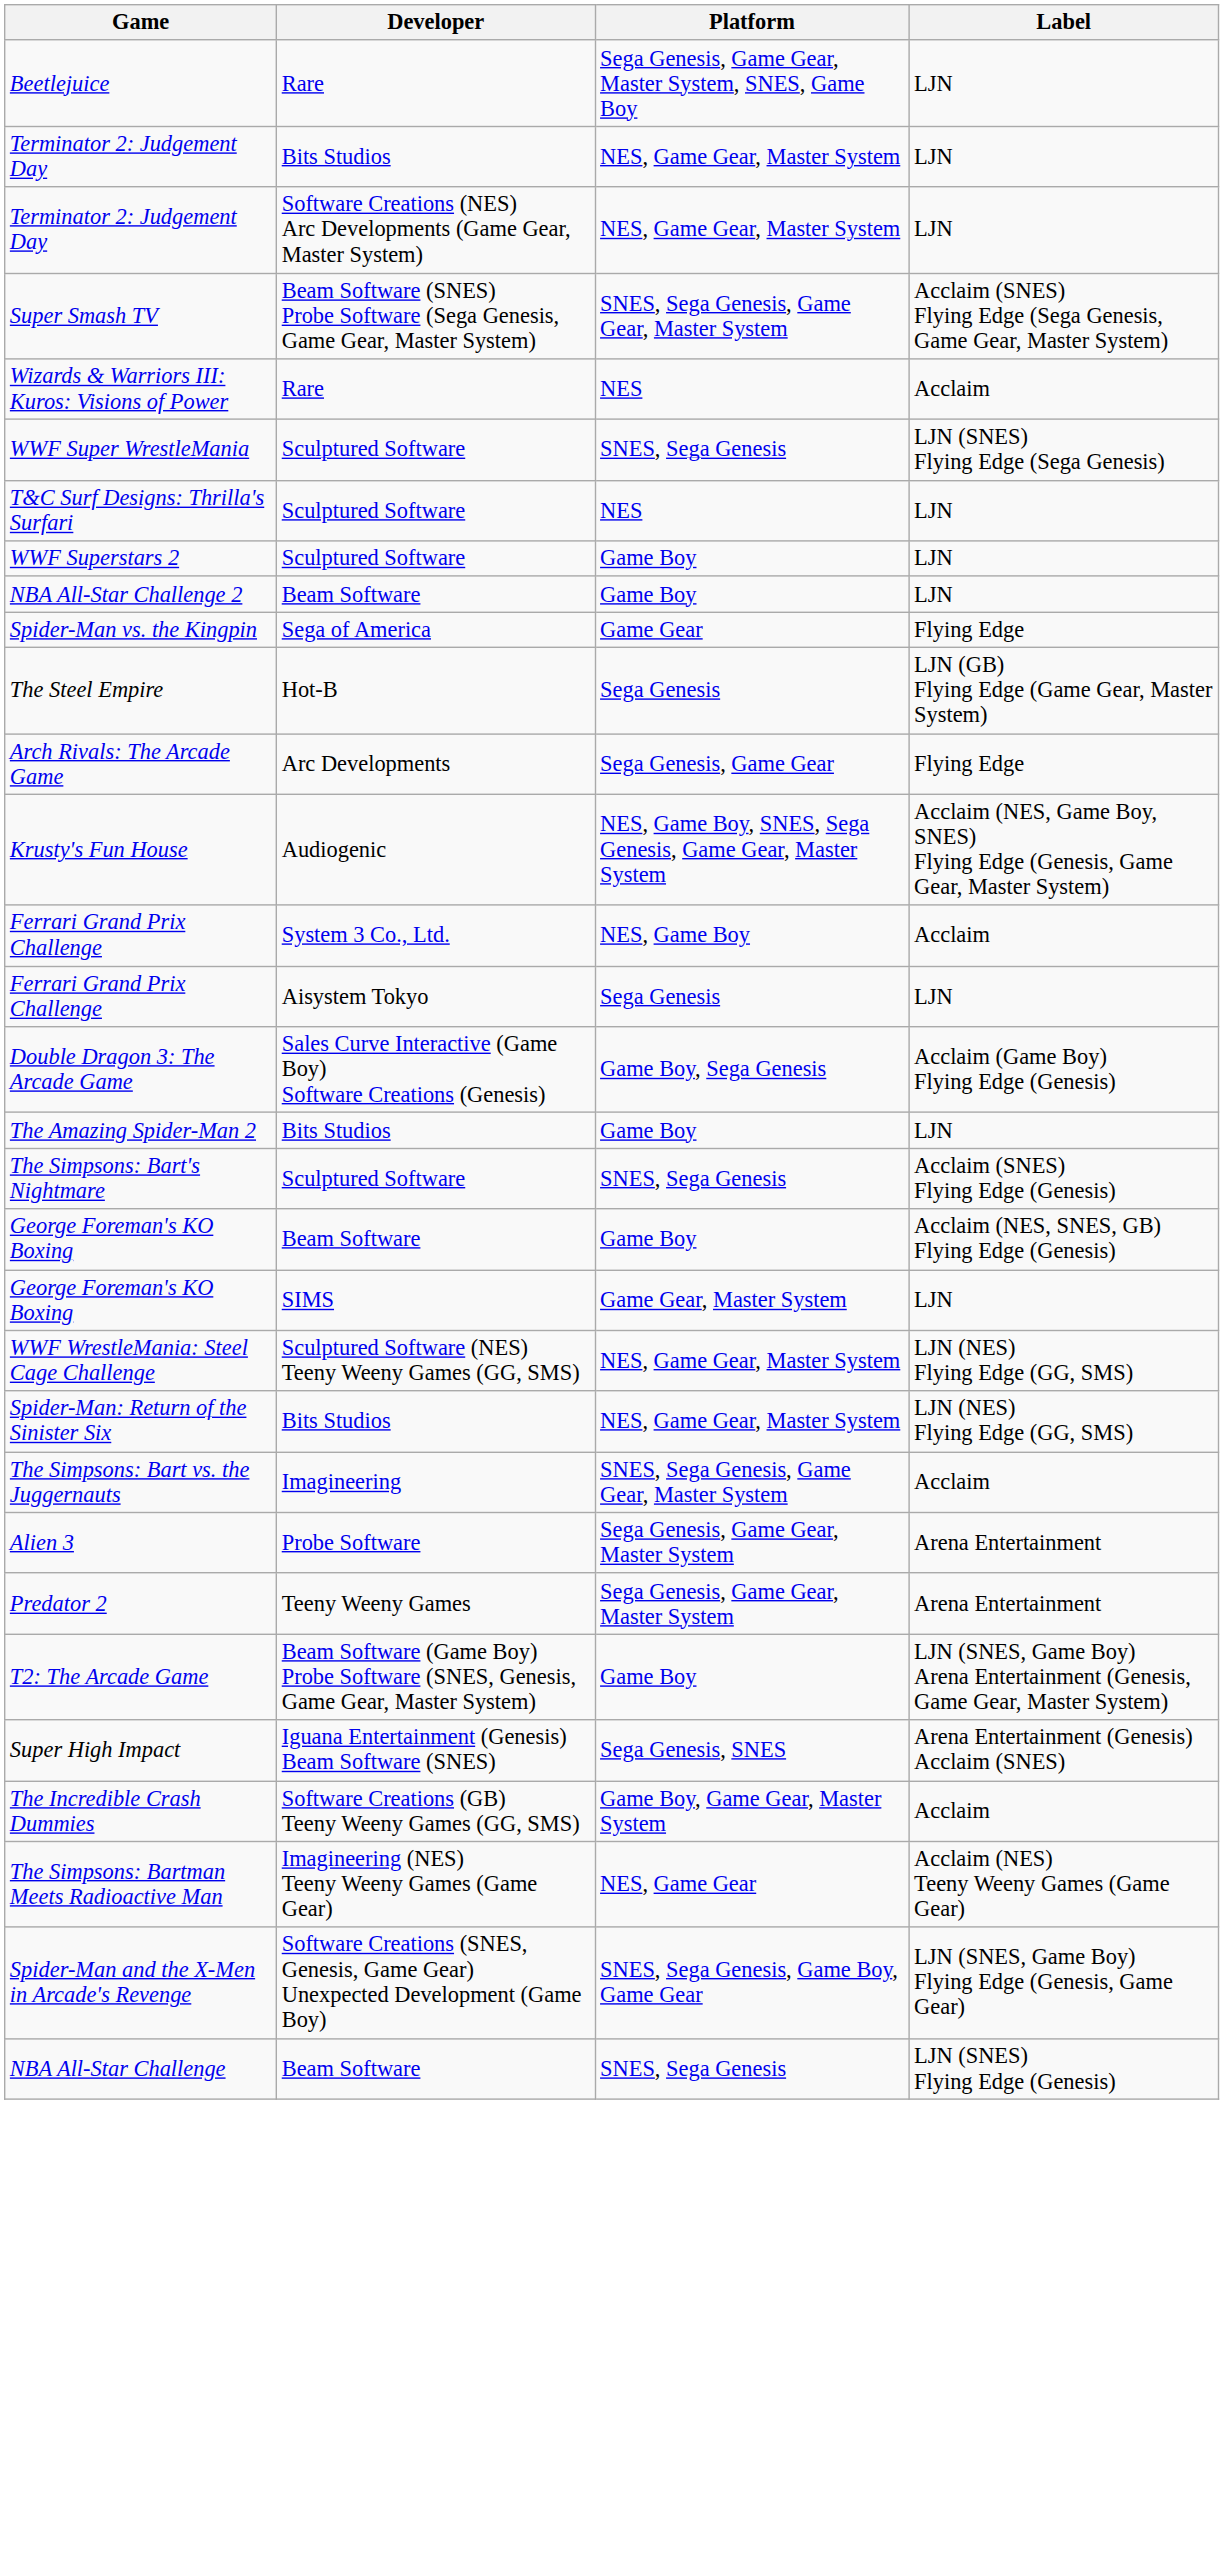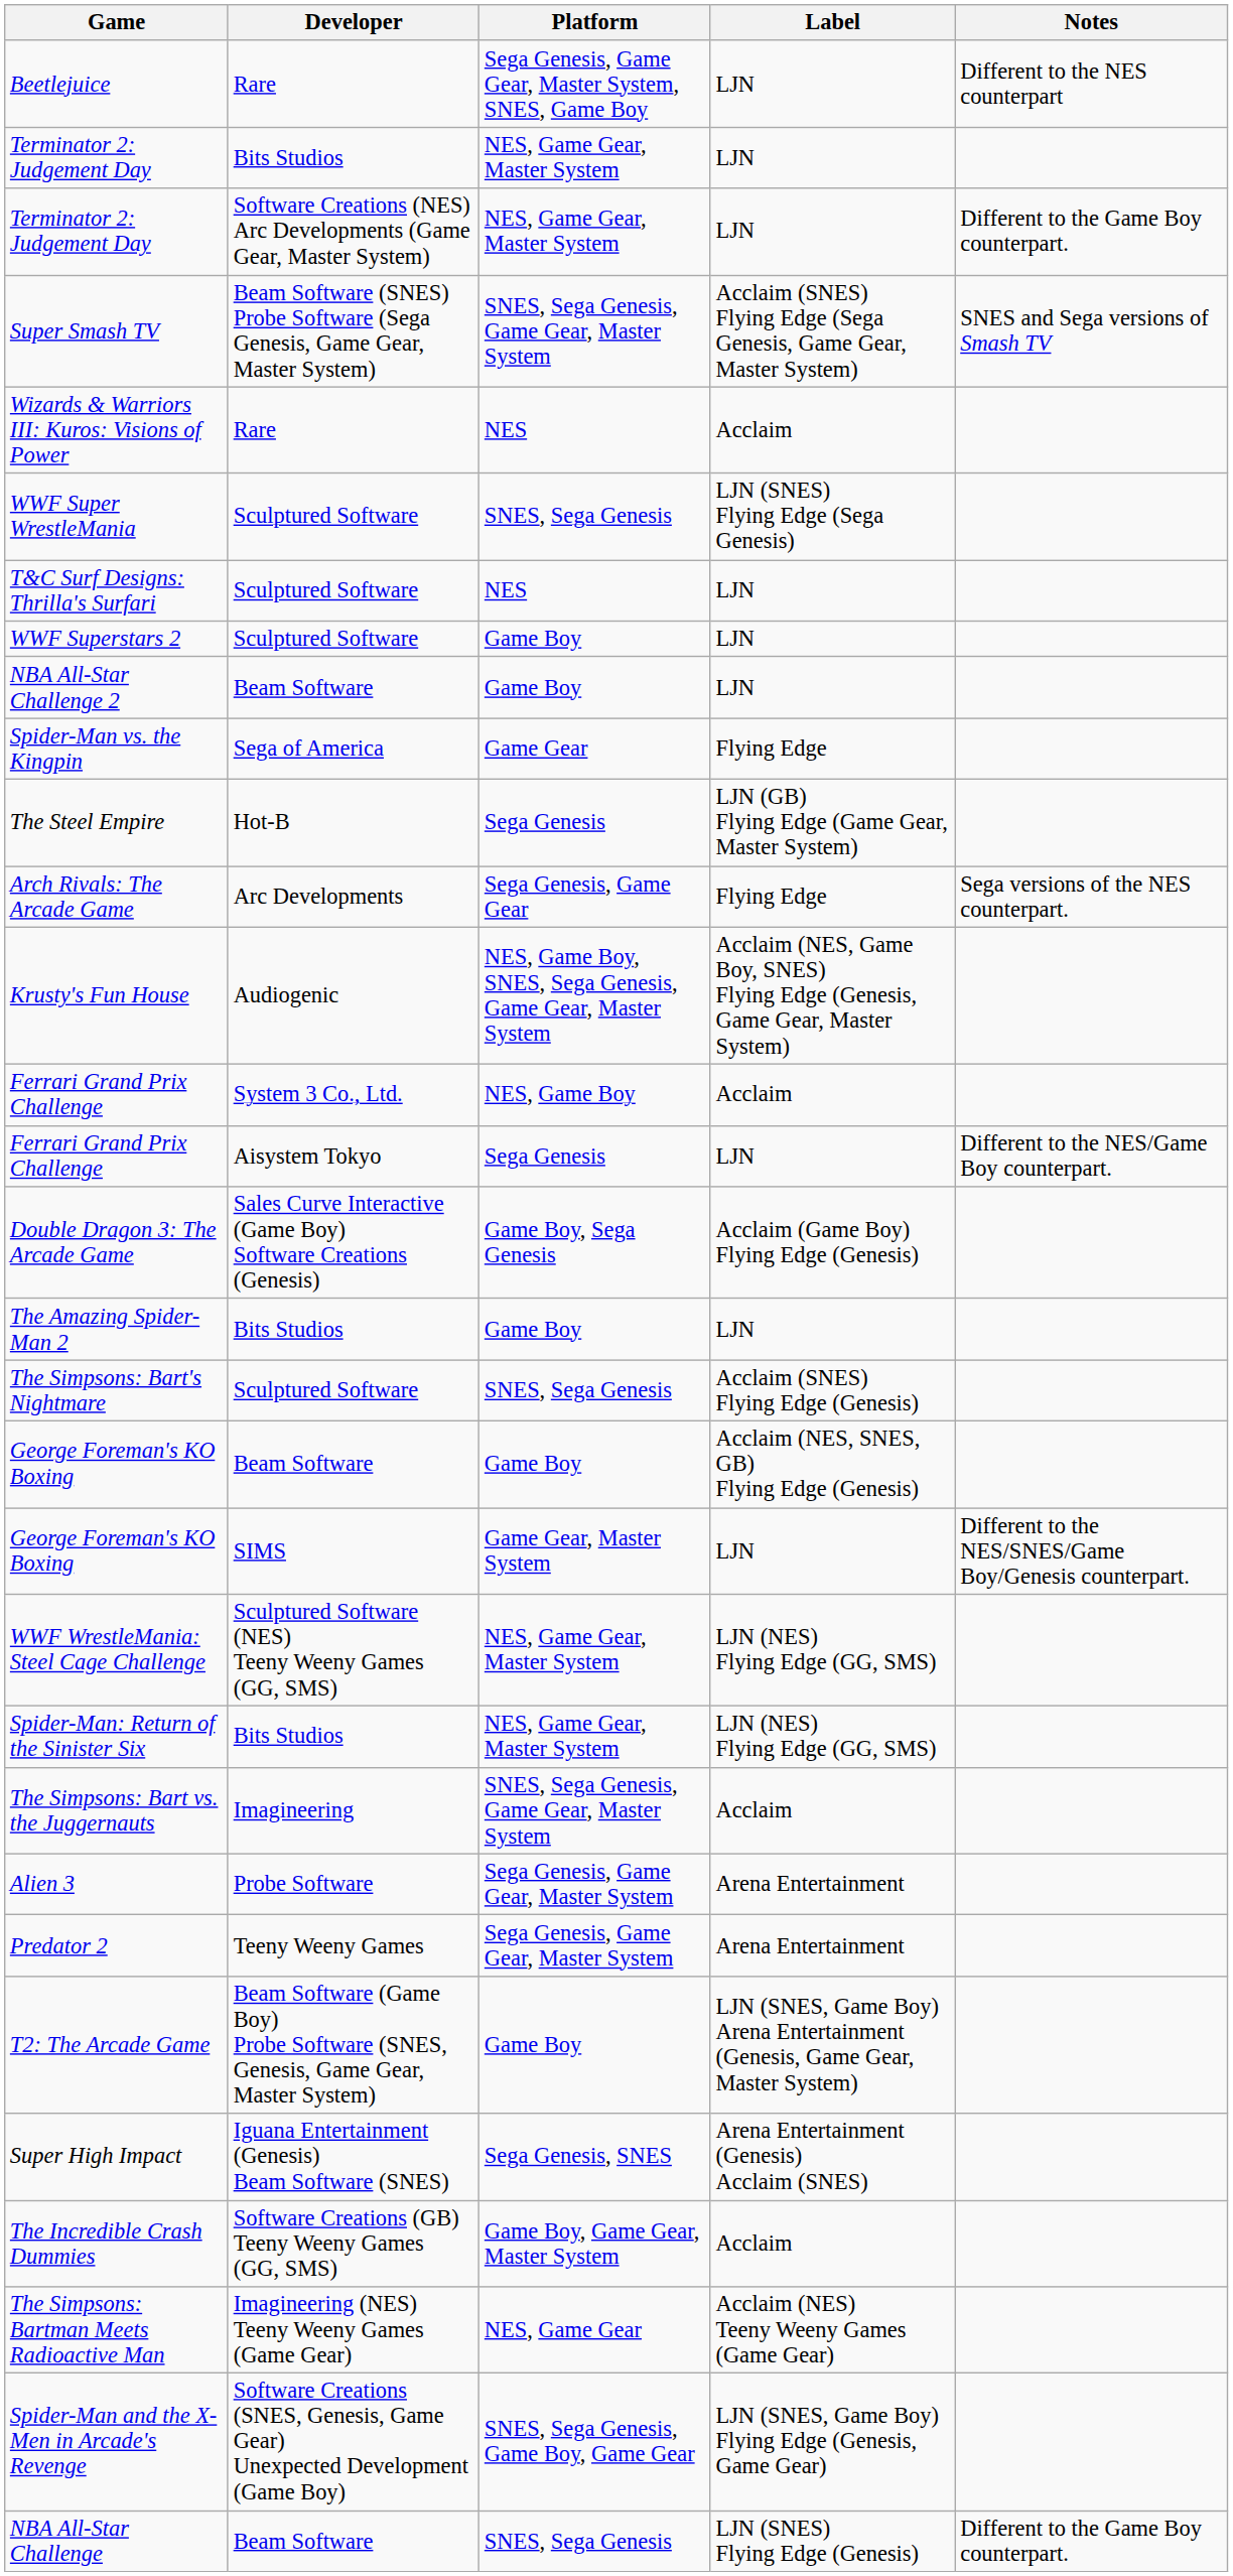+ column: Notes | Different to the NES counterpart | Different to the Game Boy counterpart. | SNES and Sega versions of Smash TV | Sega versions of the NES counterpart. | Different to the NES/Game Boy counterpart. | Different to the NES/SNES/Game Boy/Genesis counterpart. | Different to the Game Boy counterpart.
